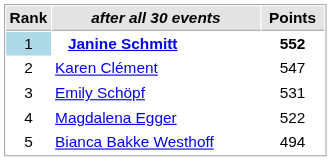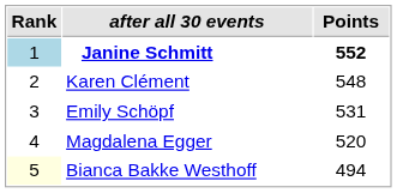Karen Clément | Points: 547 -> 548
Magdalena Egger | Points: 522 -> 520
Bianca Bakke Westhoff | Rank: no background -> lightyellow background
